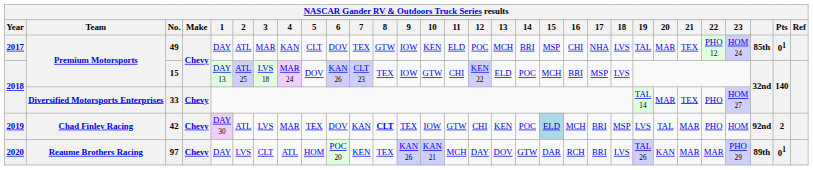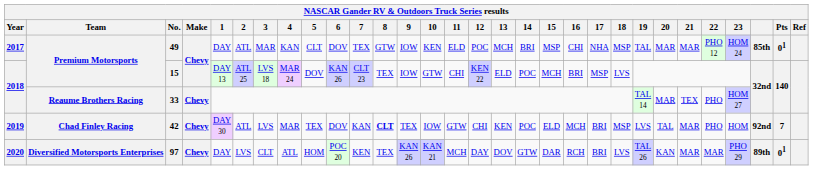49 | 18: LVS -> MSP
49 | 21: TEX -> MAR
33 | Team: Diversified Motorsports Enterprises -> Reaume Brothers Racing
42 | 15: lightblue background -> no background
42 | Pts: 2 -> 7
97 | Team: Reaume Brothers Racing -> Diversified Motorsports Enterprises
